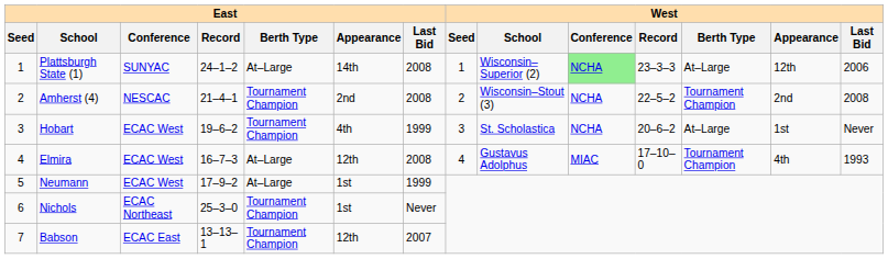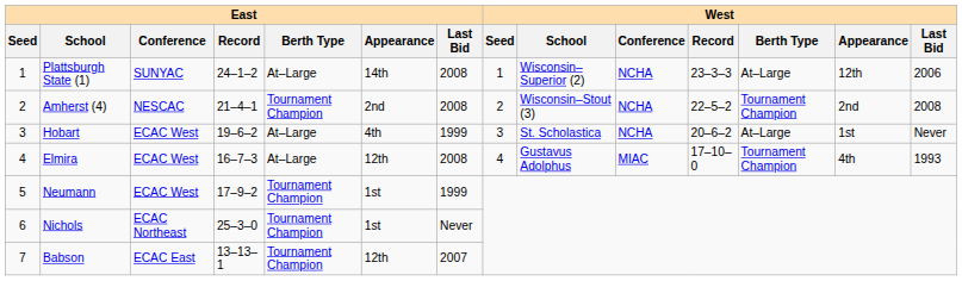Plattsburgh State (1) | West / Conference: lightgreen background -> no background
Hobart | East / Berth Type: Tournament Champion -> At–Large
Neumann | East / Berth Type: At–Large -> Tournament Champion
